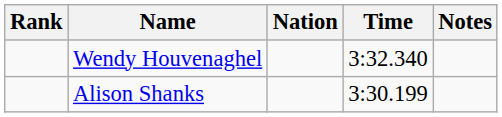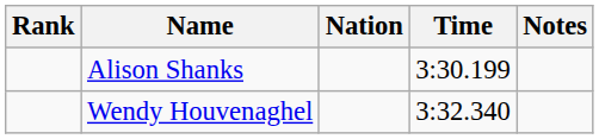rows swapped: Alison Shanks <-> Wendy Houvenaghel
